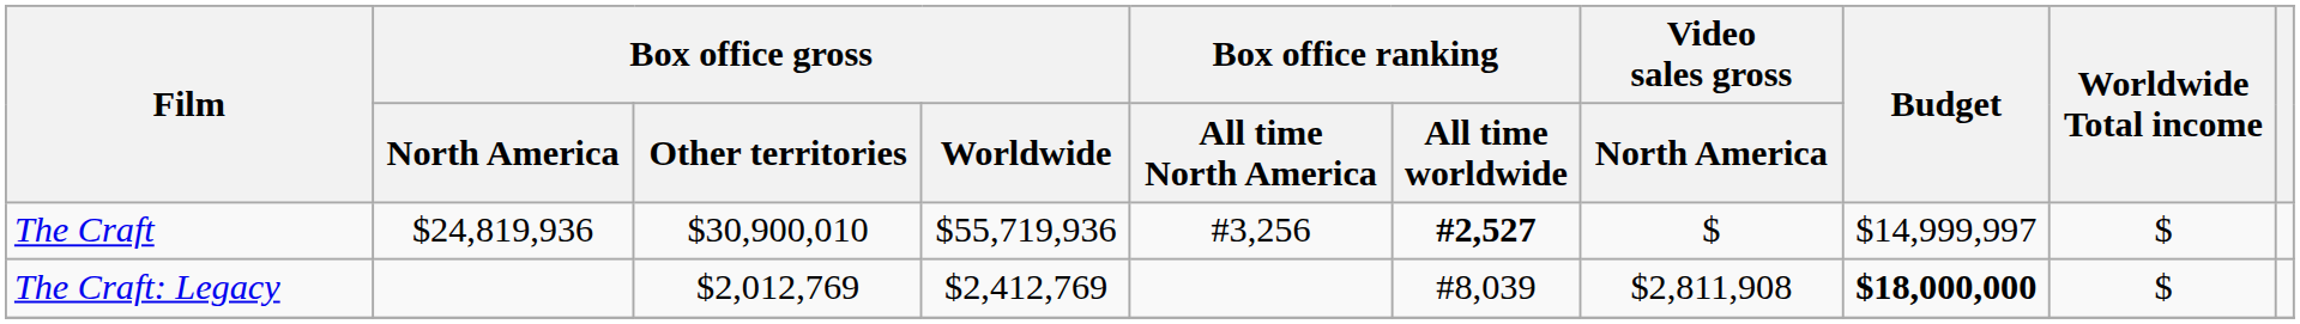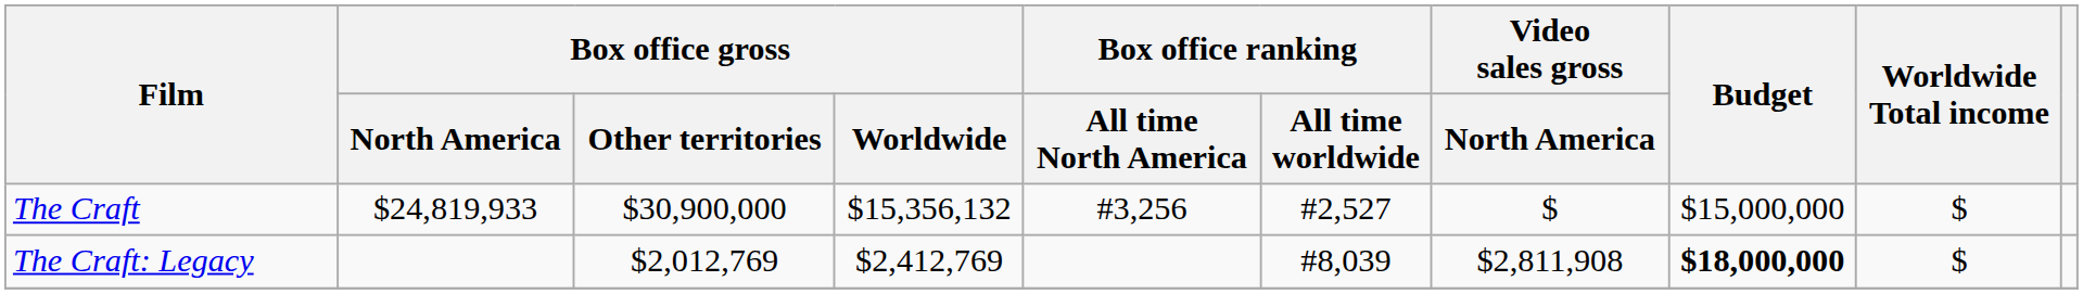The Craft | Box office gross / North America: $24,819,936 -> $24,819,933
The Craft | Box office gross / Other territories: $30,900,010 -> $30,900,000
The Craft | Box office gross / Worldwide: $55,719,936 -> $15,356,132
The Craft | Box office ranking / All time worldwide: bold -> normal
The Craft | Budget: $14,999,997 -> $15,000,000
